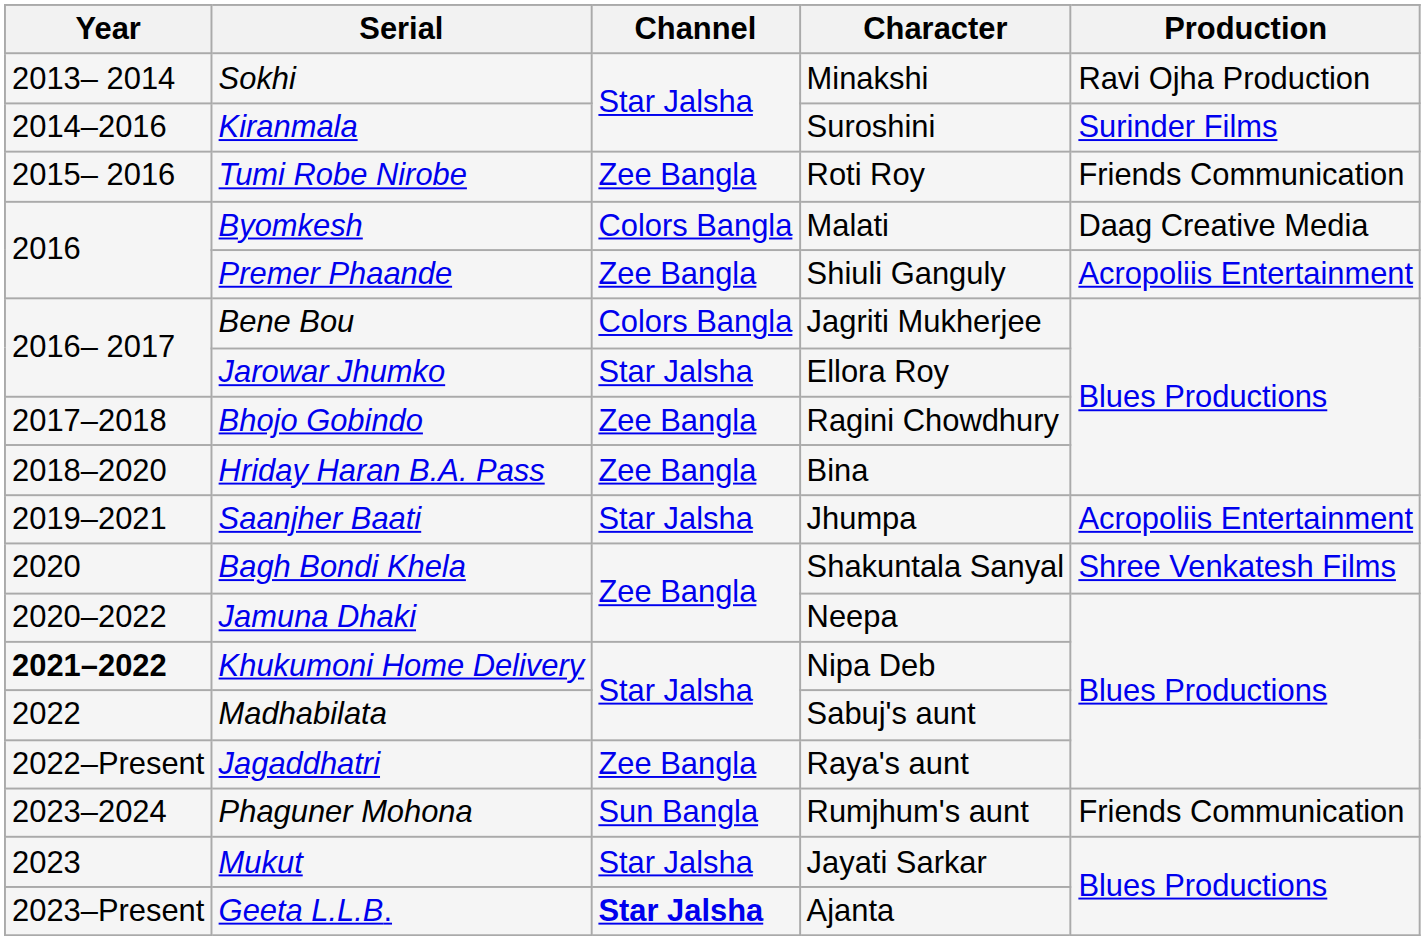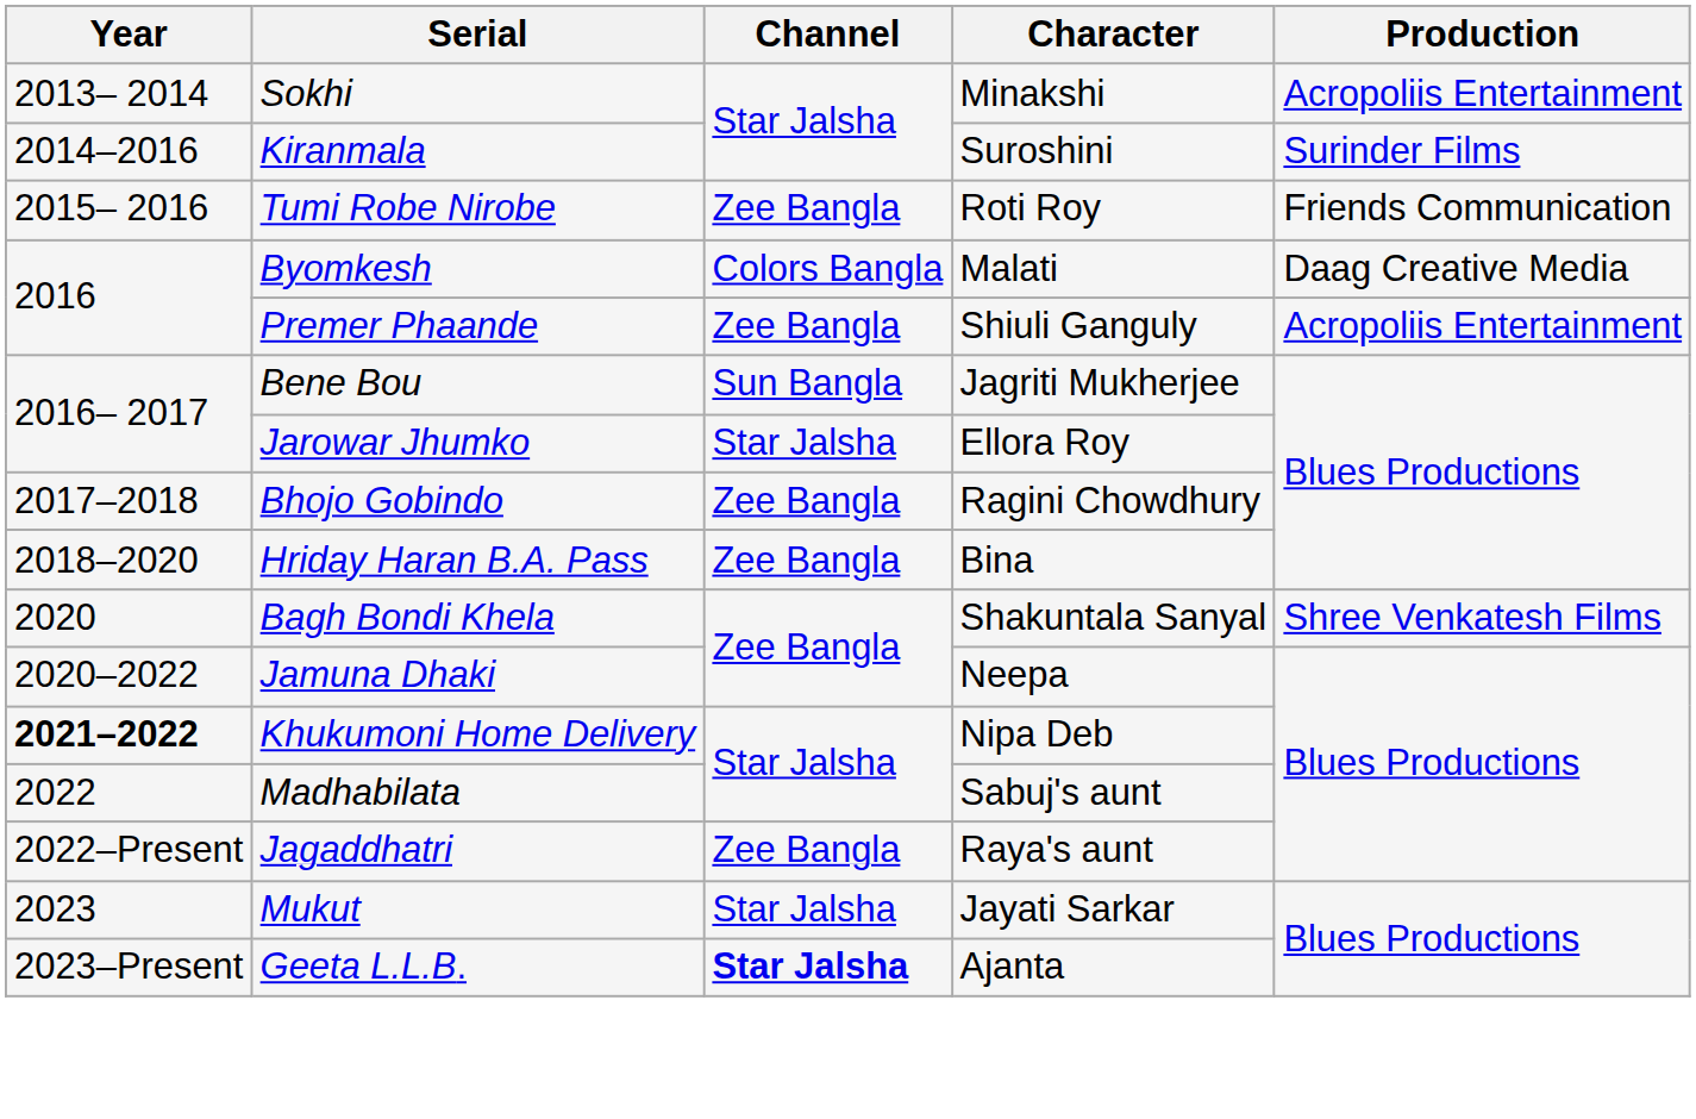Sokhi | Production: Ravi Ojha Production -> Acropoliis Entertainment
Bene Bou | Channel: Colors Bangla -> Sun Bangla
- row: 2019–2021 | Saanjher Baati | Star Jalsha | Jhumpa | Acropoliis Entertainment
- row: 2023–2024 | Phaguner Mohona | Sun Bangla | Rumjhum's aunt | Friends Communication
